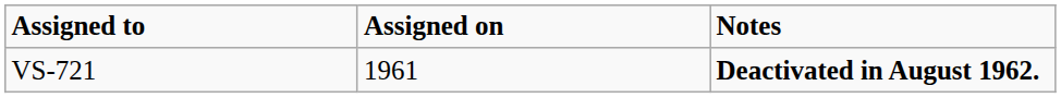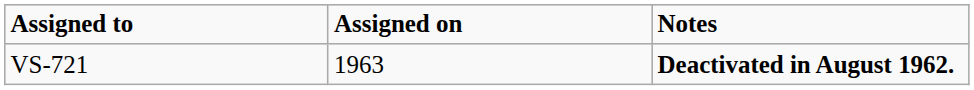VS-721 | Assigned on: 1961 -> 1963
